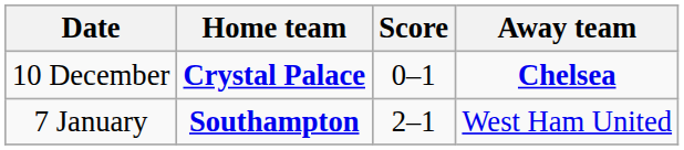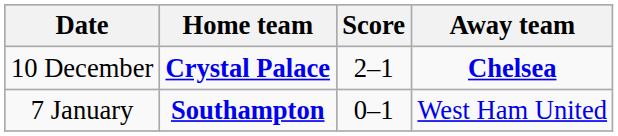10 December | Score: 0–1 -> 2–1
7 January | Score: 2–1 -> 0–1
